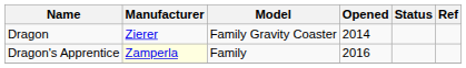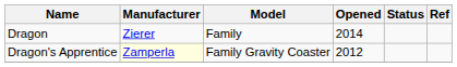Dragon | Model: Family Gravity Coaster -> Family
Dragon's Apprentice | Model: Family -> Family Gravity Coaster
Dragon's Apprentice | Opened: 2016 -> 2012
